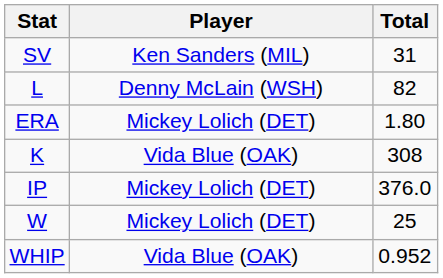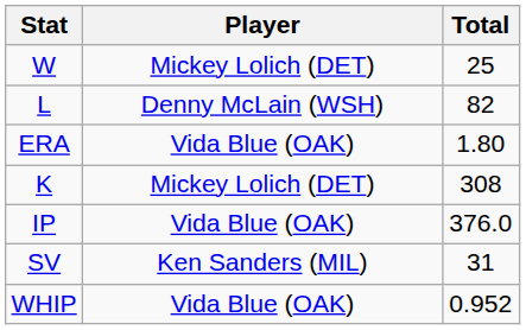rows swapped: W <-> SV
ERA | Player: Mickey Lolich (DET) -> Vida Blue (OAK)
K | Player: Vida Blue (OAK) -> Mickey Lolich (DET)
IP | Player: Mickey Lolich (DET) -> Vida Blue (OAK)
